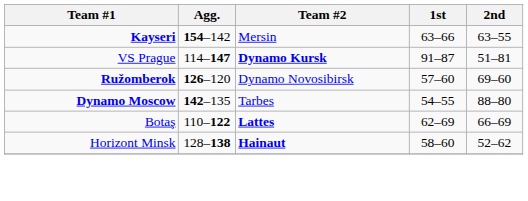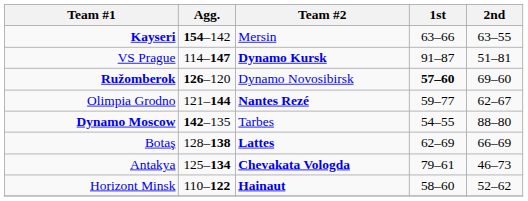Ružomberok | 1st: normal -> bold
+ row: Olimpia Grodno | 121–144 | Nantes Rezé | 59–77 | 62–67
Botaş | Agg.: 110–122 -> 128–138
+ row: Antakya | 125–134 | Chevakata Vologda | 79–61 | 46–73
Horizont Minsk | Agg.: 128–138 -> 110–122
